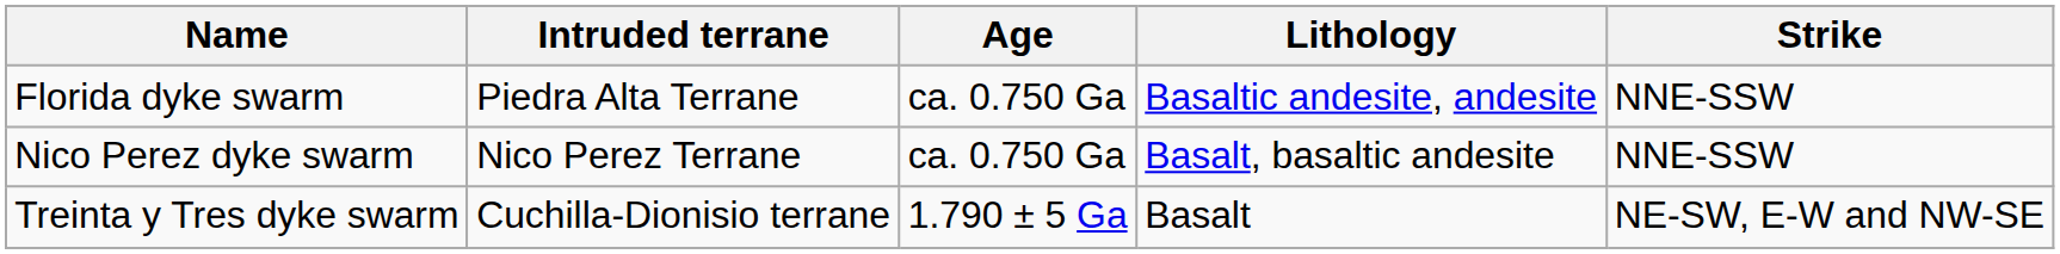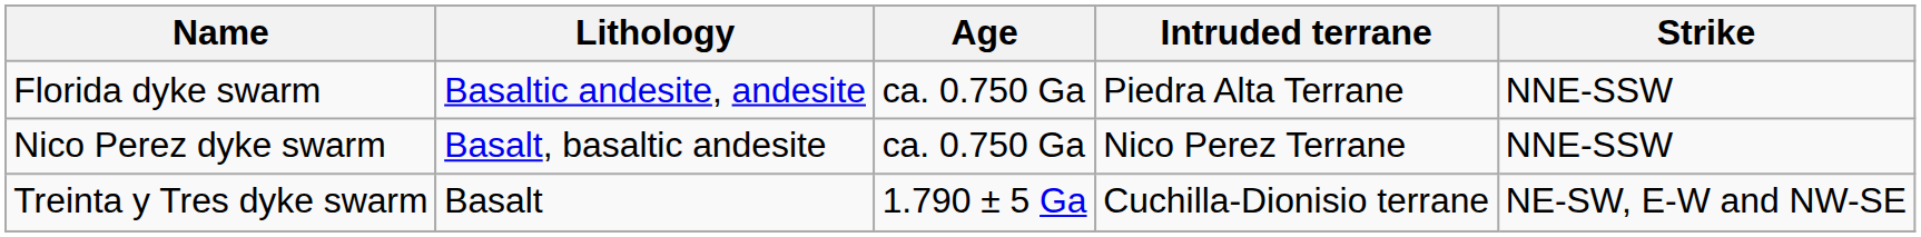columns swapped: Intruded terrane <-> Lithology
